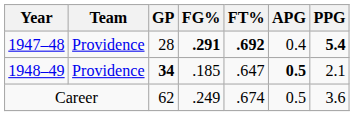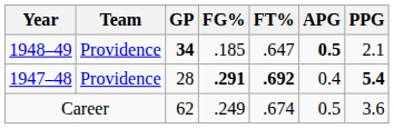rows swapped: 1947–48 <-> 1948–49
